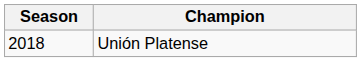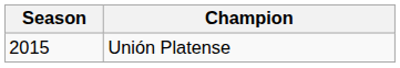Unión Platense | Season: 2018 -> 2015
